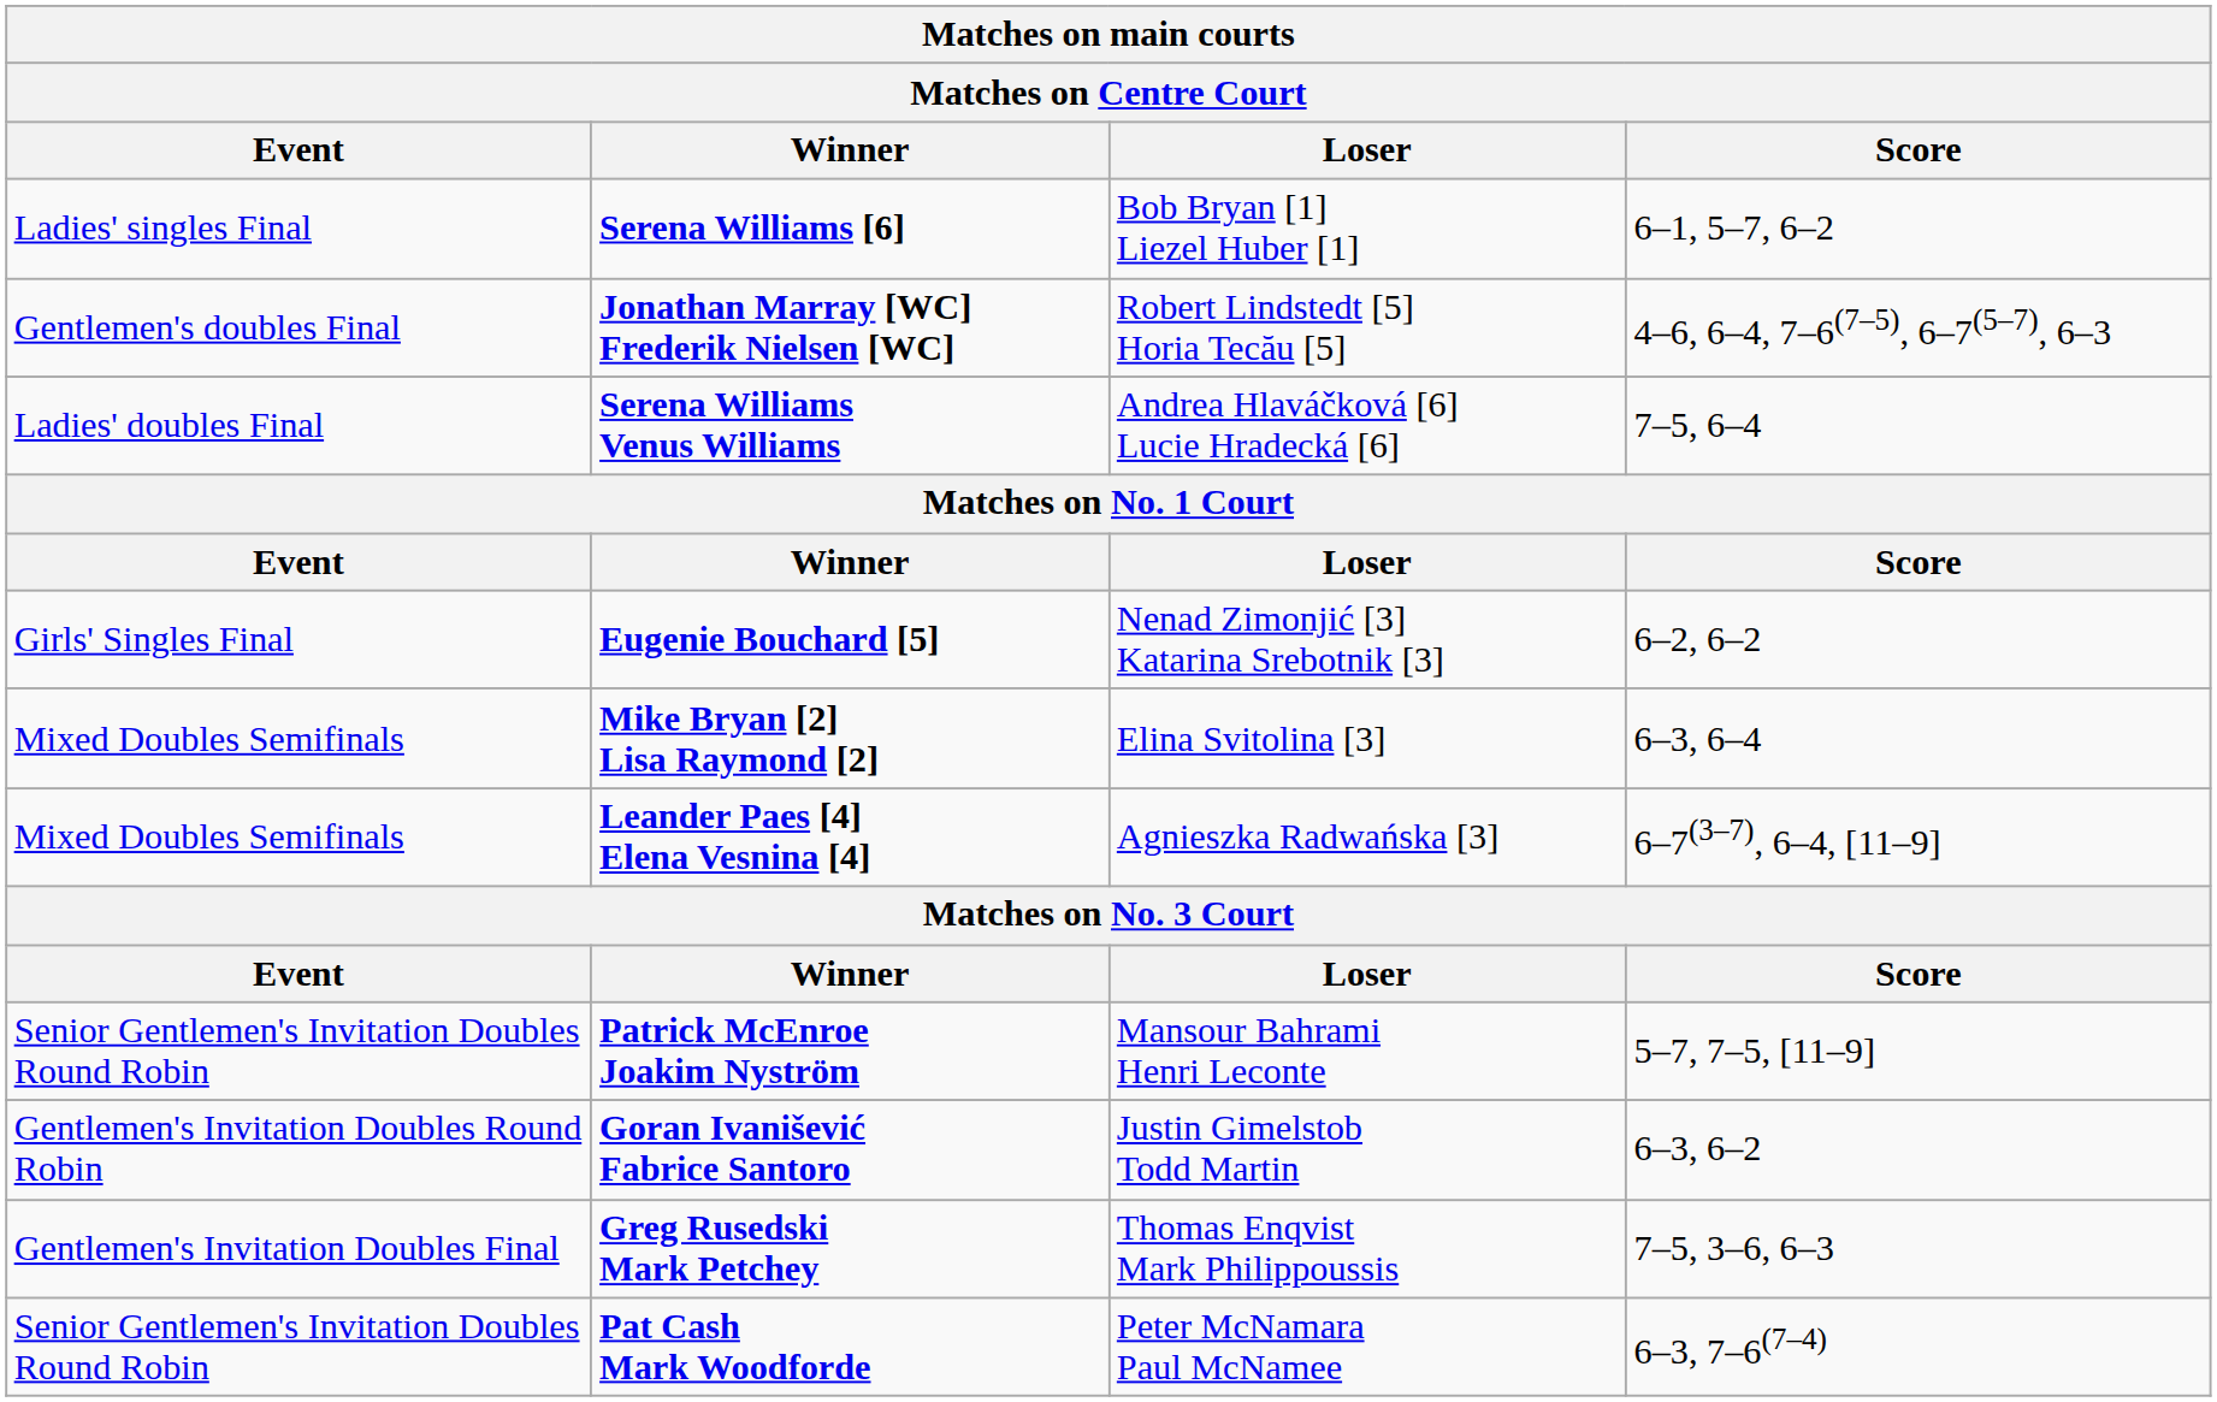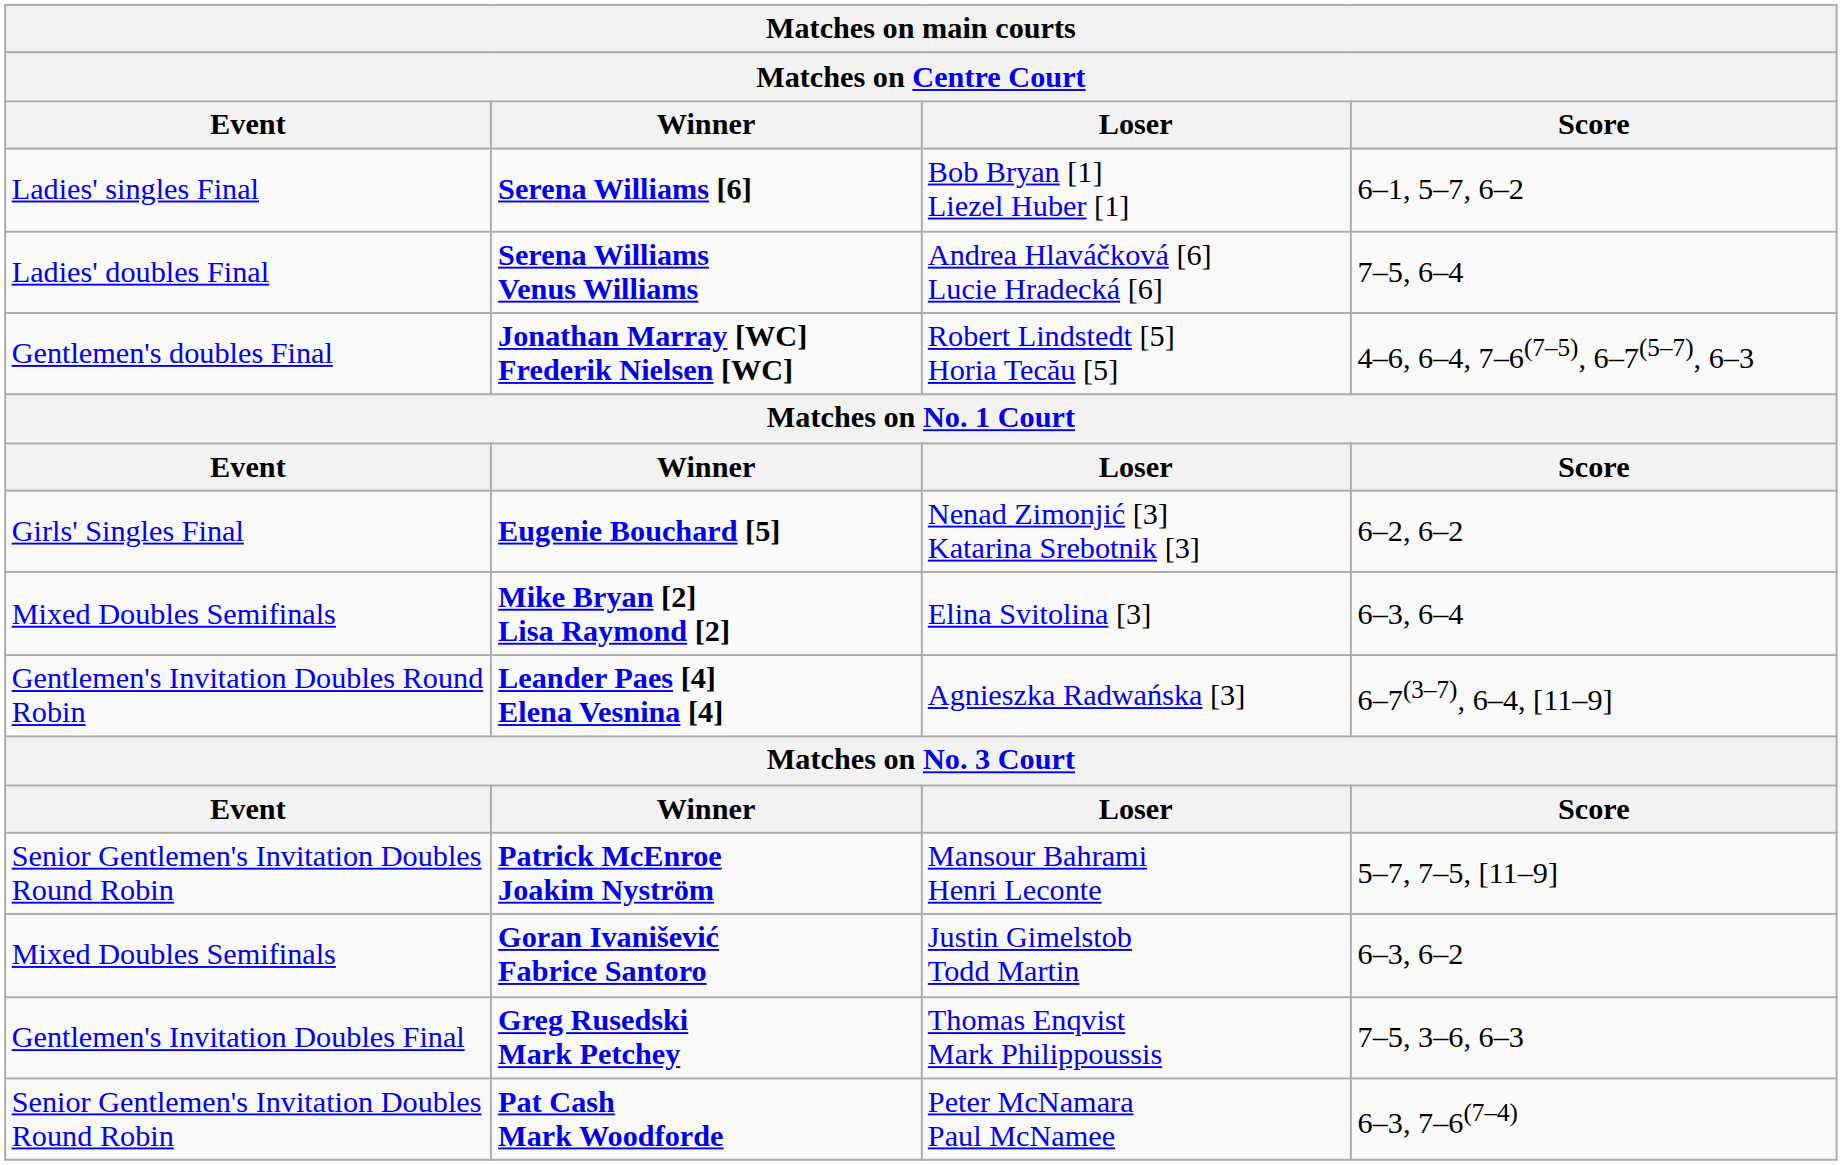rows swapped: Jonathan Marray [WC] Frederik Nielsen [WC] <-> Serena Williams Venus Williams
Leander Paes [4] Elena Vesnina [4] | Event: Mixed Doubles Semifinals -> Gentlemen's Invitation Doubles Round Robin
Goran Ivanišević Fabrice Santoro | Event: Gentlemen's Invitation Doubles Round Robin -> Mixed Doubles Semifinals
